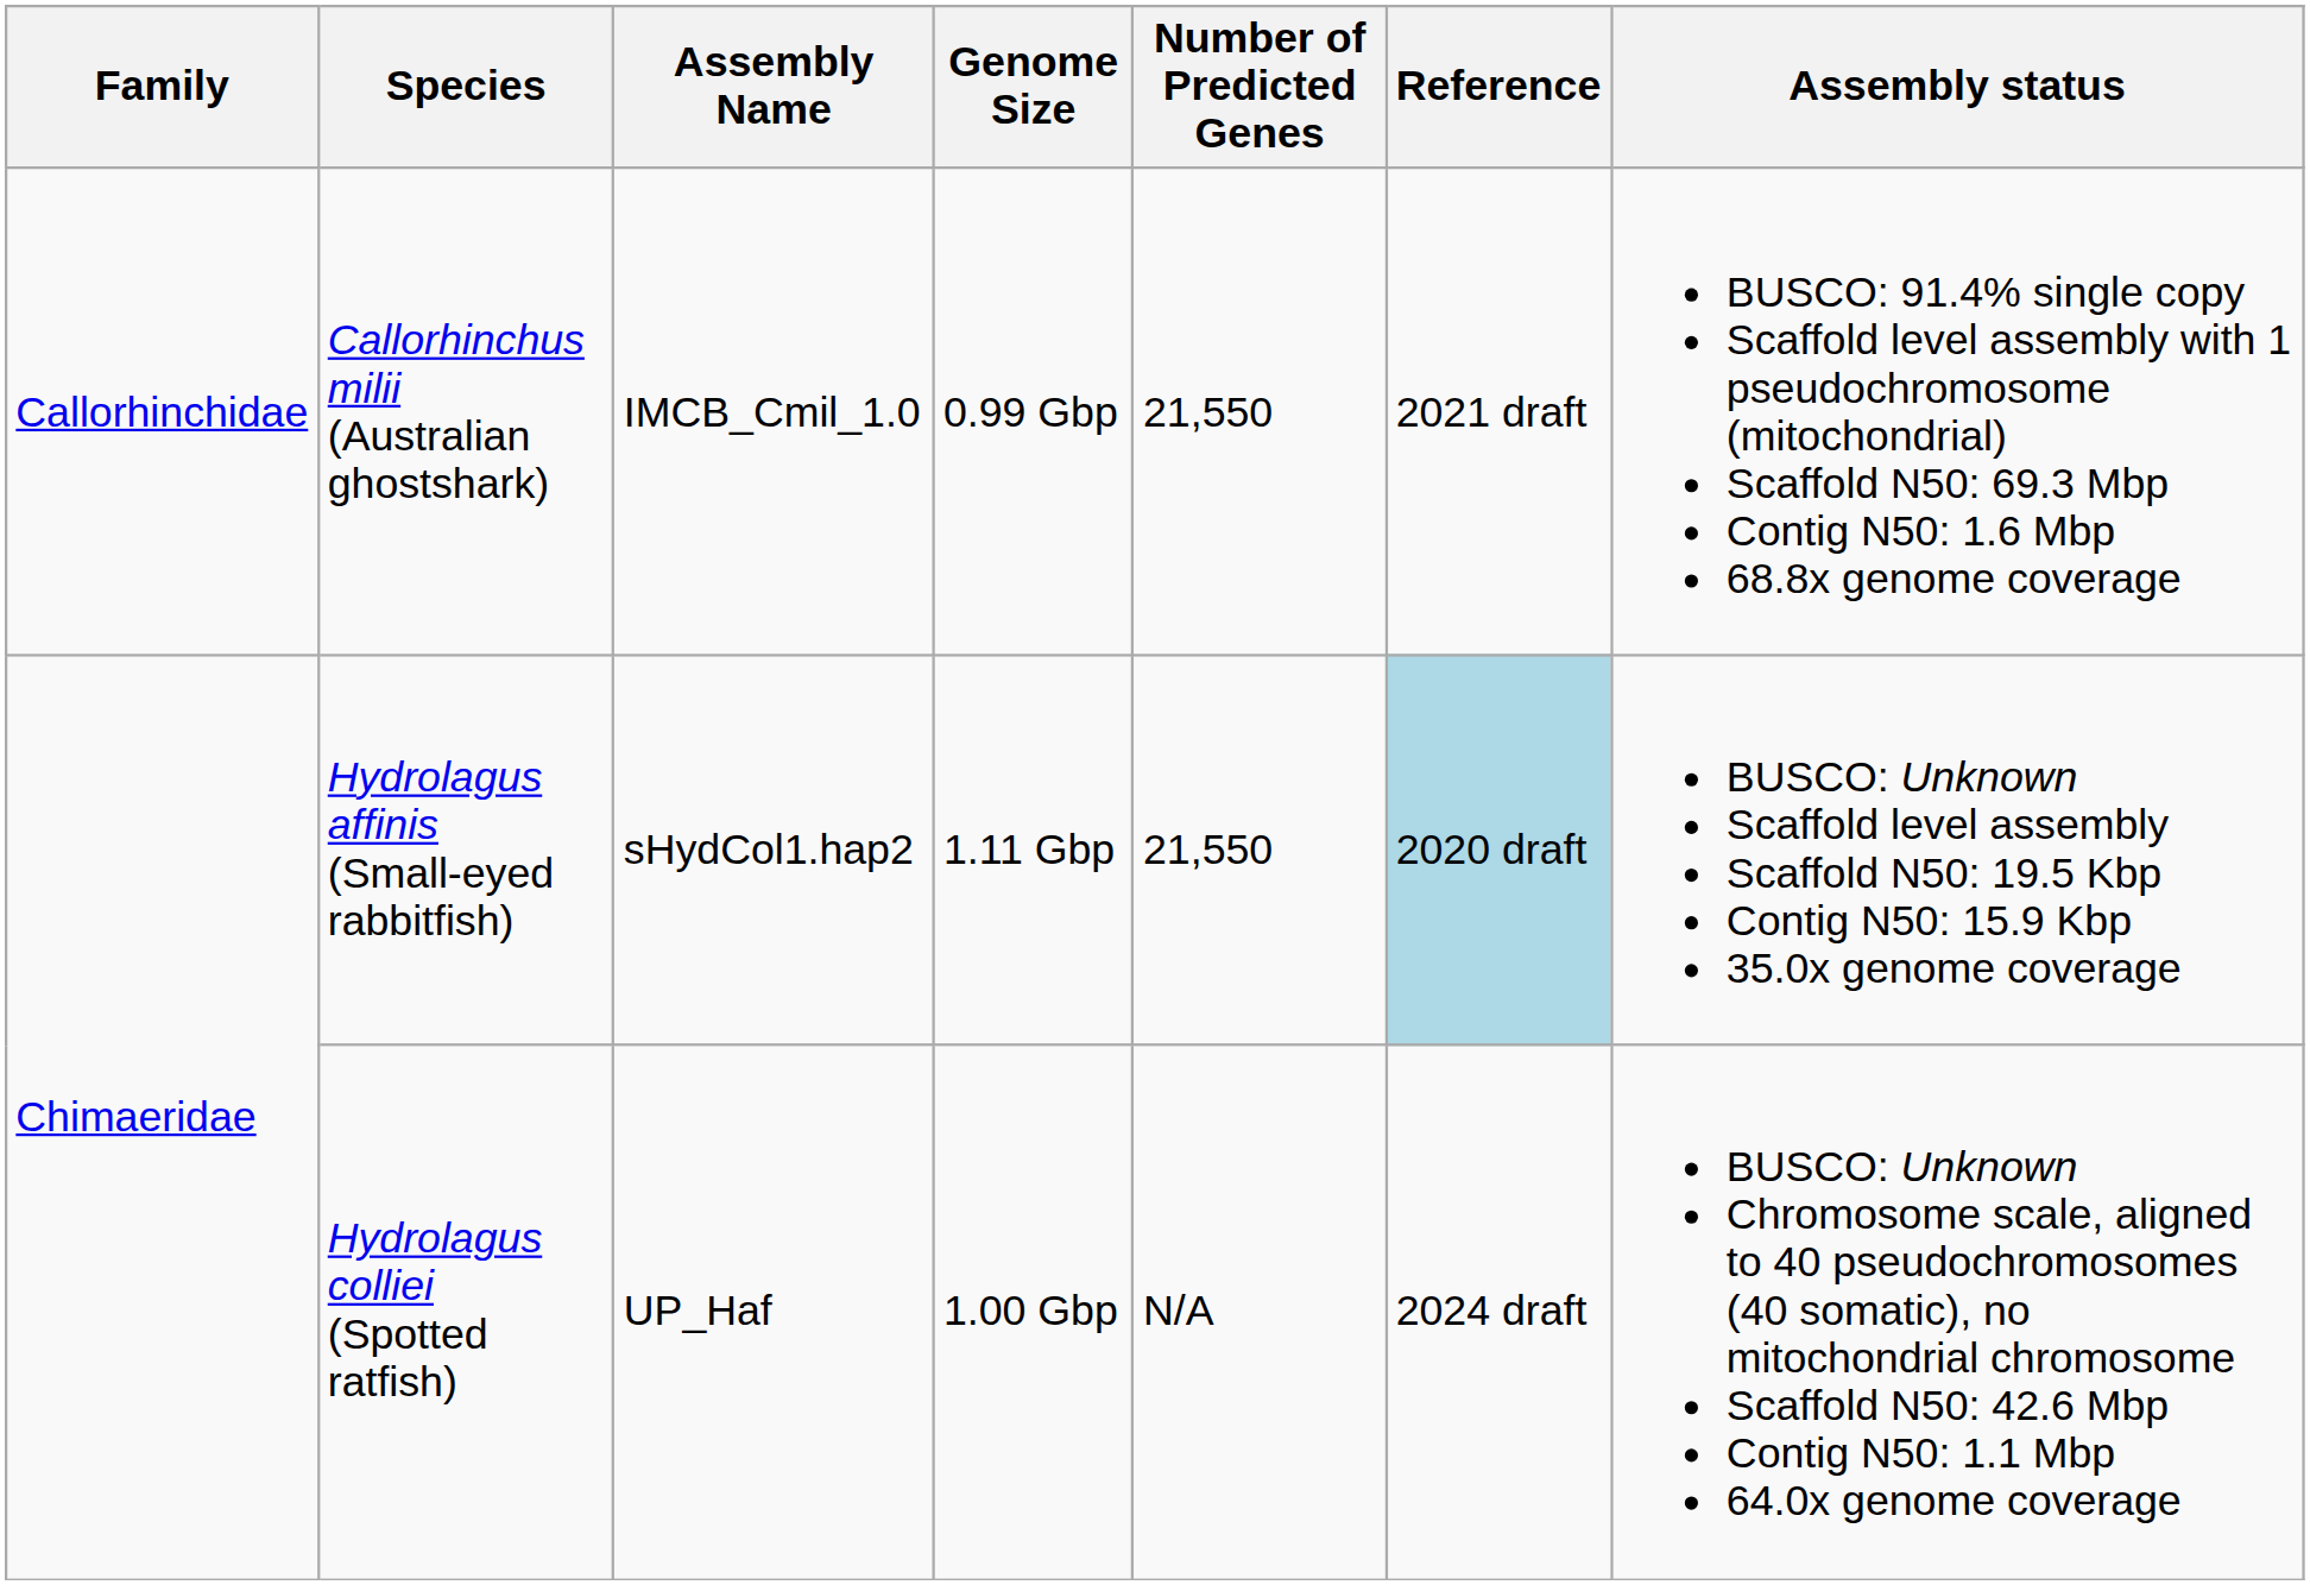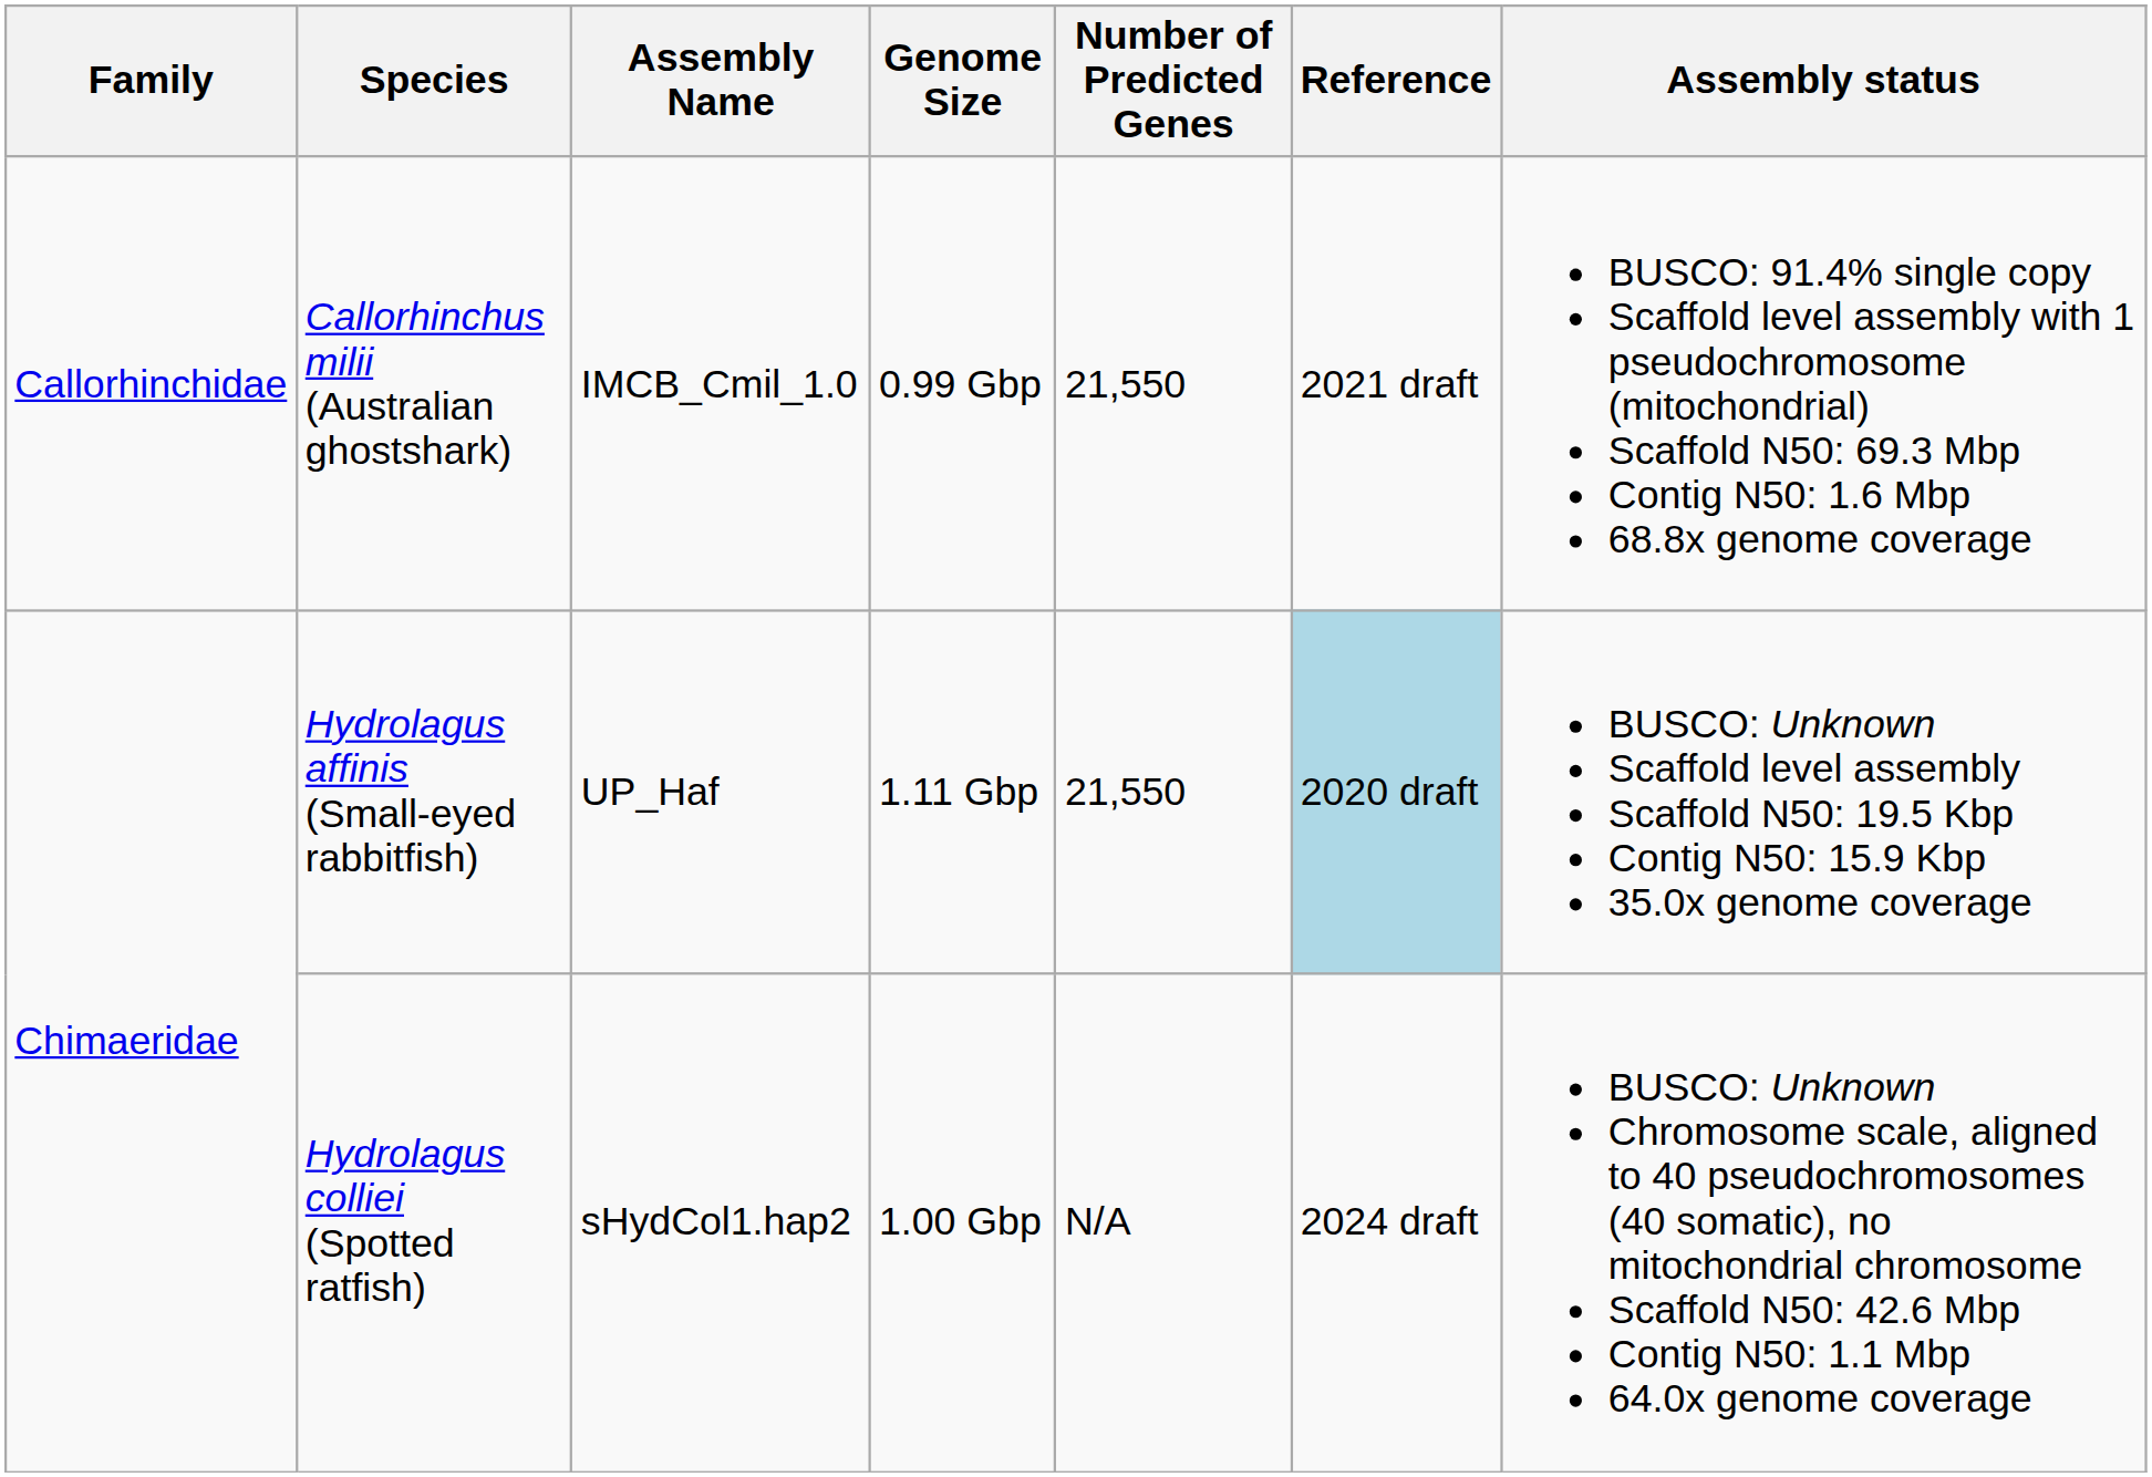Hydrolagus affinis (Small-eyed rabbitfish) | Assembly Name: sHydCol1.hap2 -> UP_Haf
Hydrolagus colliei (Spotted ratfish) | Assembly Name: UP_Haf -> sHydCol1.hap2
